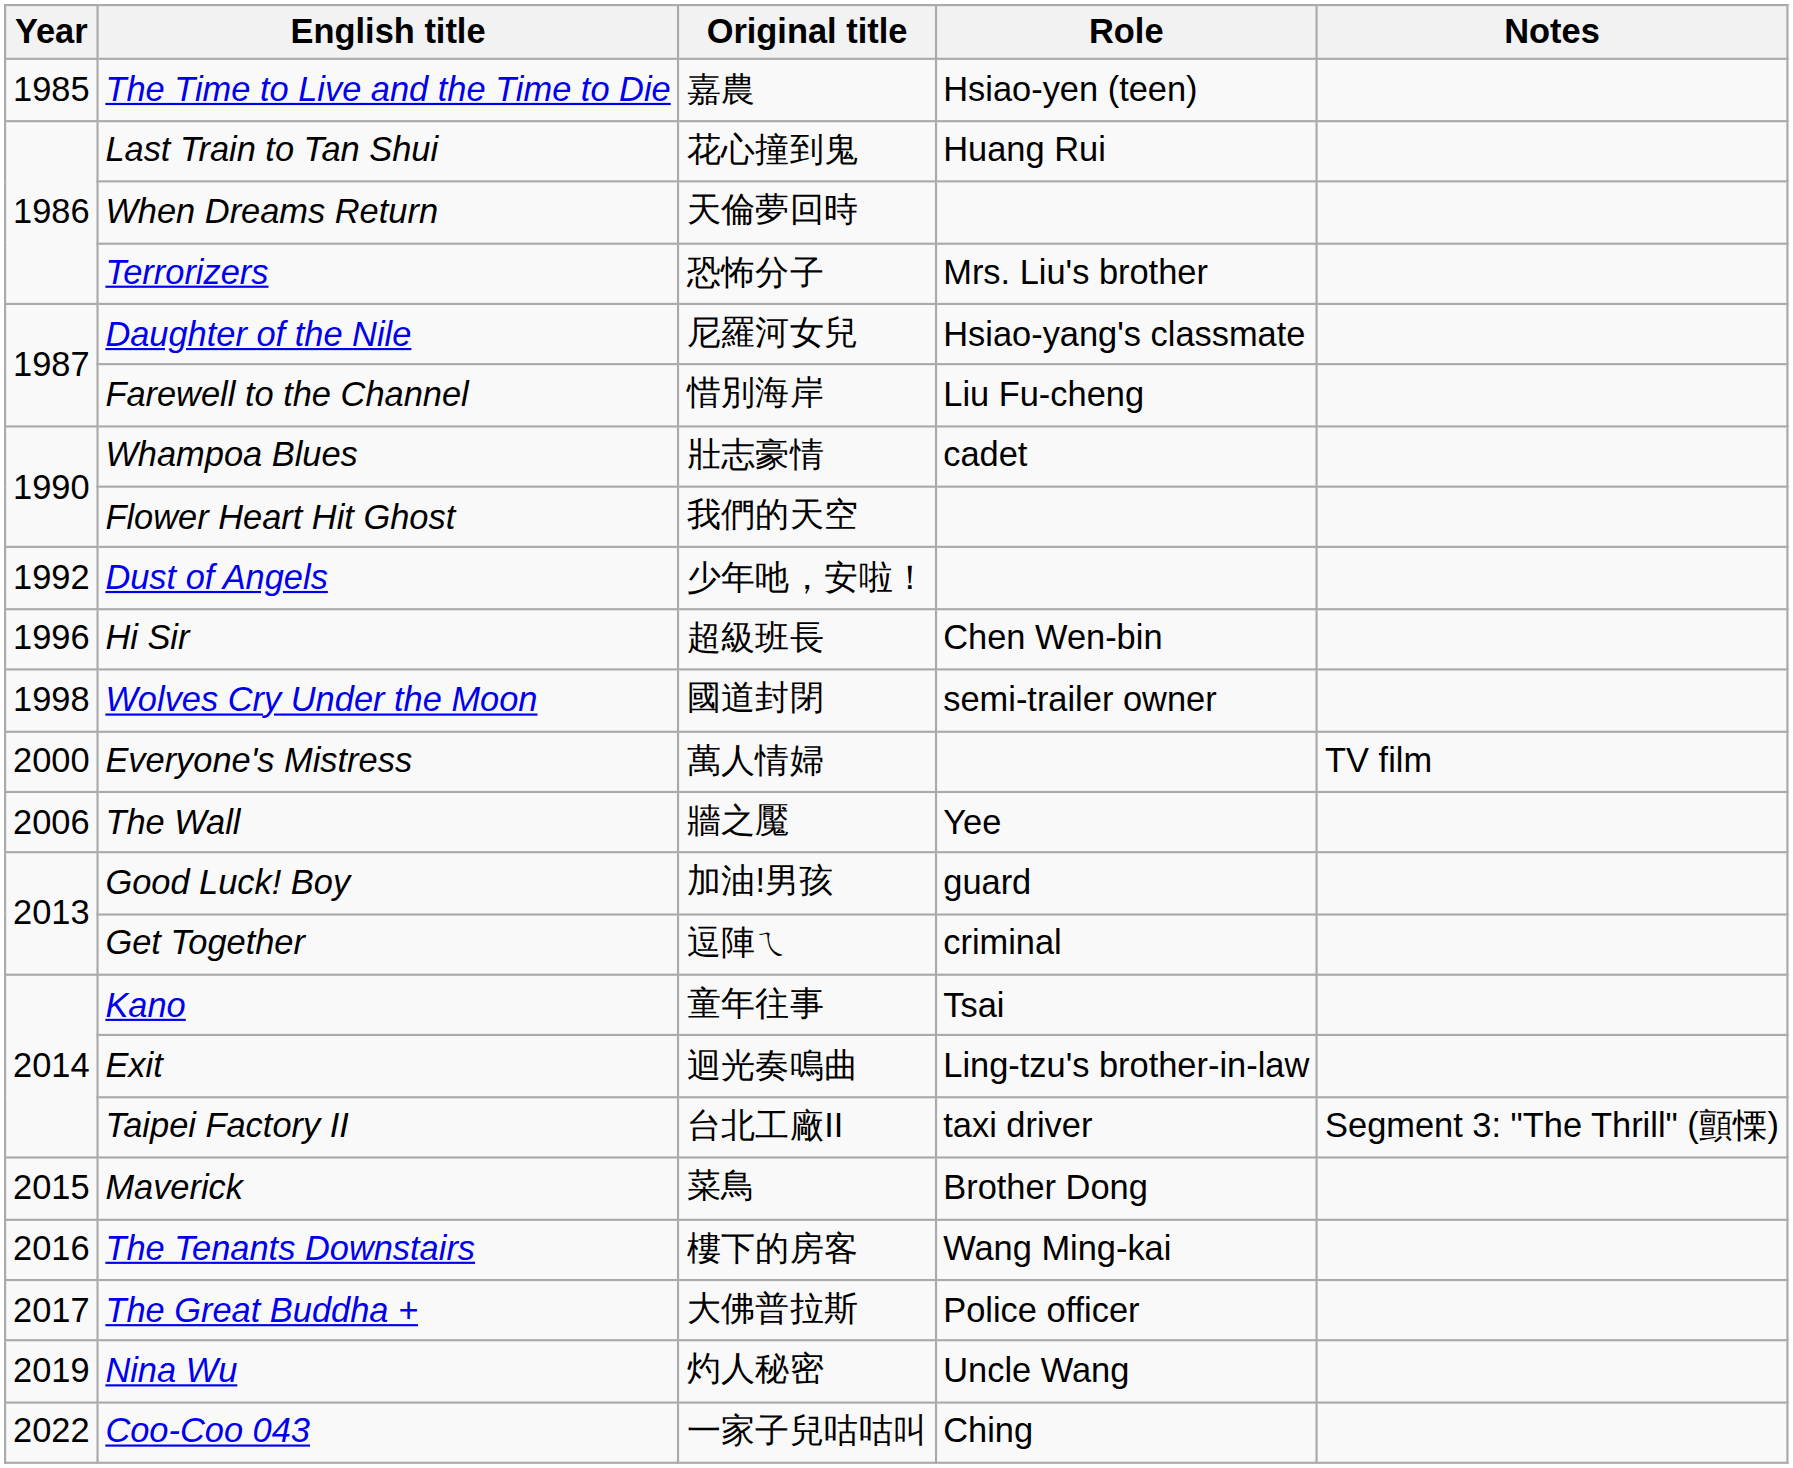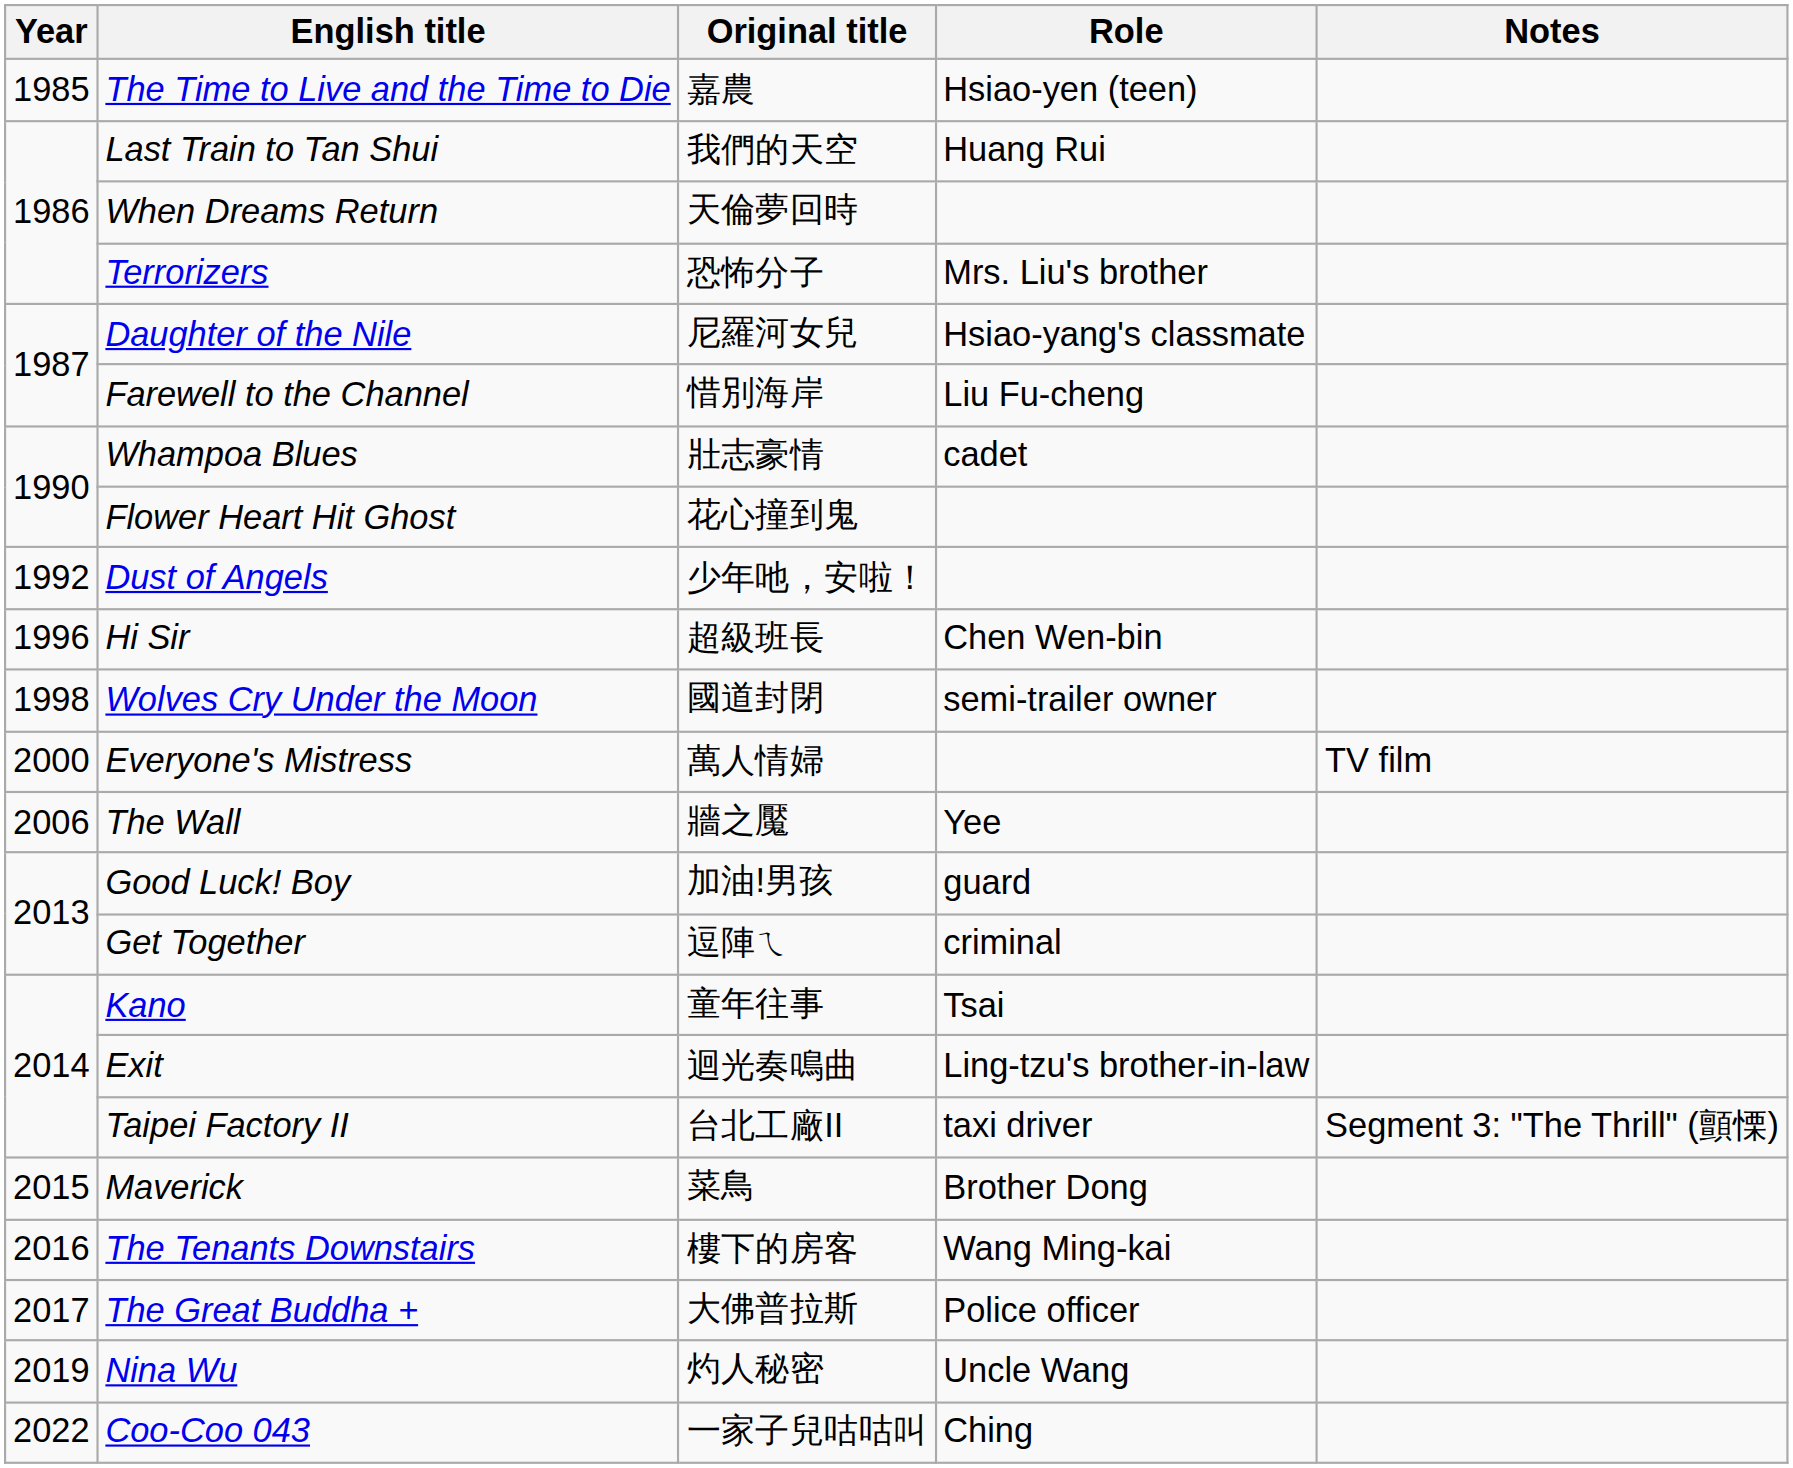Last Train to Tan Shui | Original title: 花心撞到鬼 -> 我們的天空
Flower Heart Hit Ghost | Original title: 我們的天空 -> 花心撞到鬼
